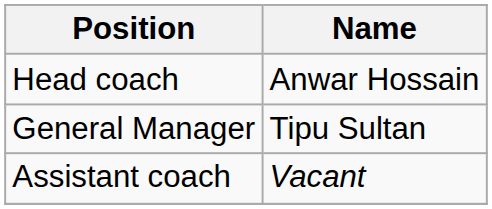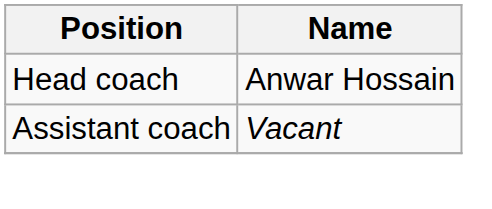- row: General Manager | Tipu Sultan
